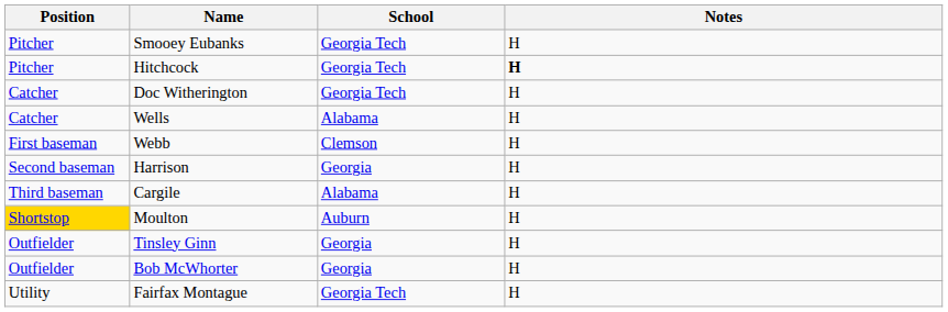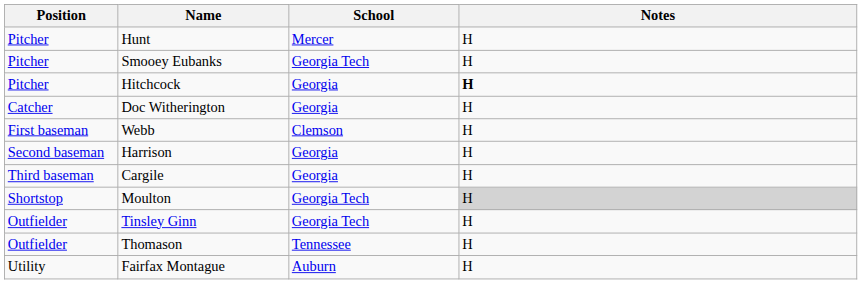+ row: Pitcher | Hunt | Mercer | H
Hitchcock | School: Georgia Tech -> Georgia
Doc Witherington | School: Georgia Tech -> Georgia
- row: Catcher | Wells | Alabama | H
Cargile | School: Alabama -> Georgia
Moulton | Position: gold background -> no background
Moulton | School: Auburn -> Georgia Tech
Moulton | Notes: no background -> lightgrey background
Tinsley Ginn | School: Georgia -> Georgia Tech
- row: Outfielder | Bob McWhorter | Georgia | H
+ row: Outfielder | Thomason | Tennessee | H
Fairfax Montague | School: Georgia Tech -> Auburn
